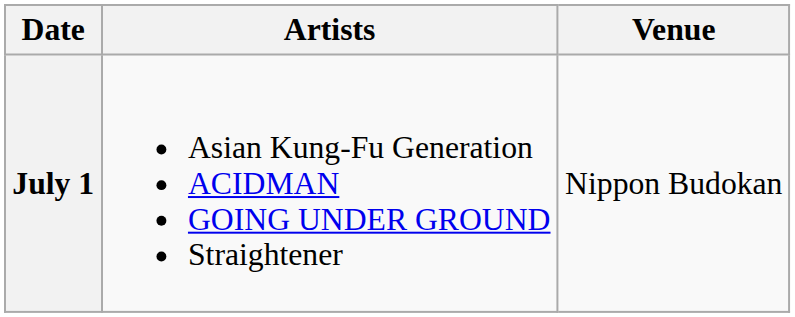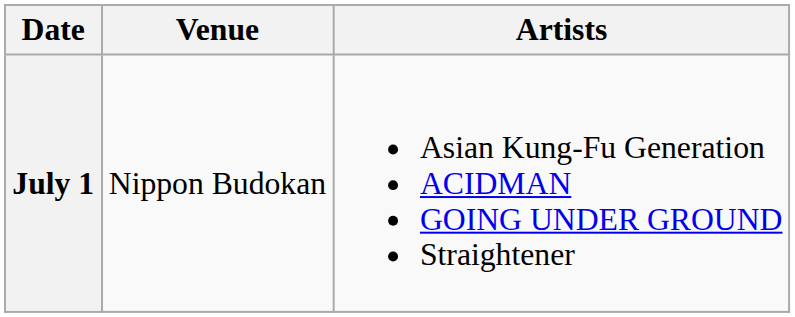columns swapped: Venue <-> Artists
